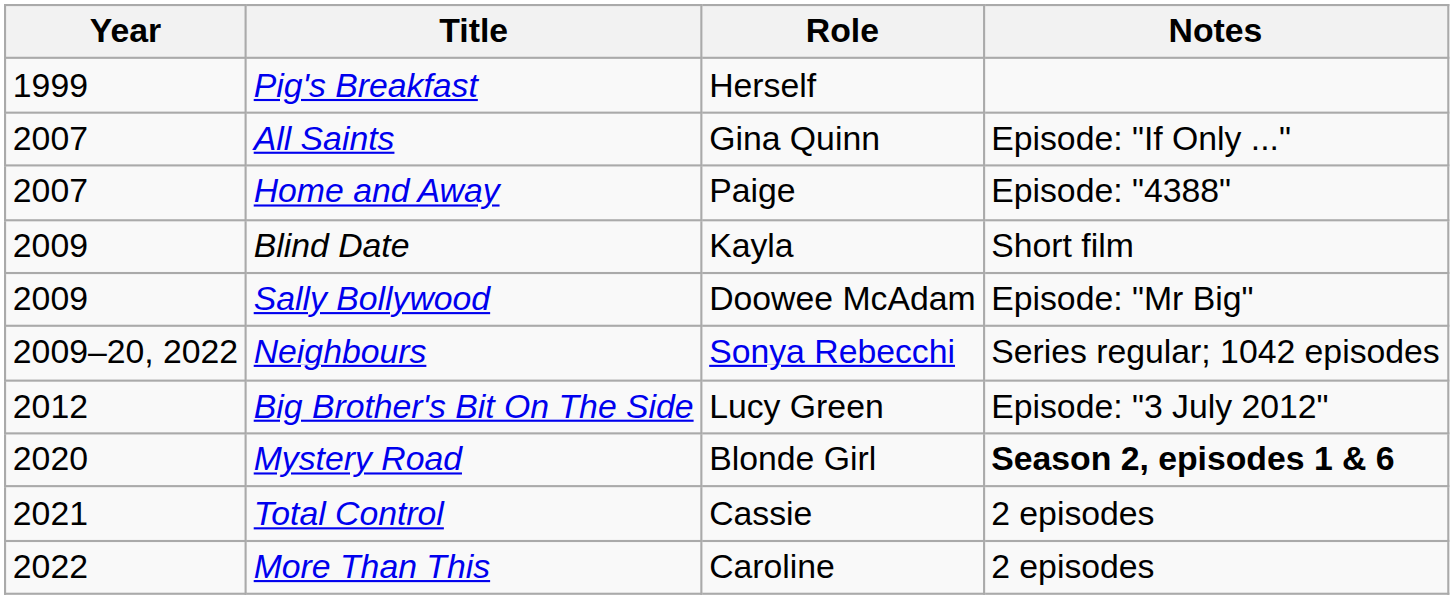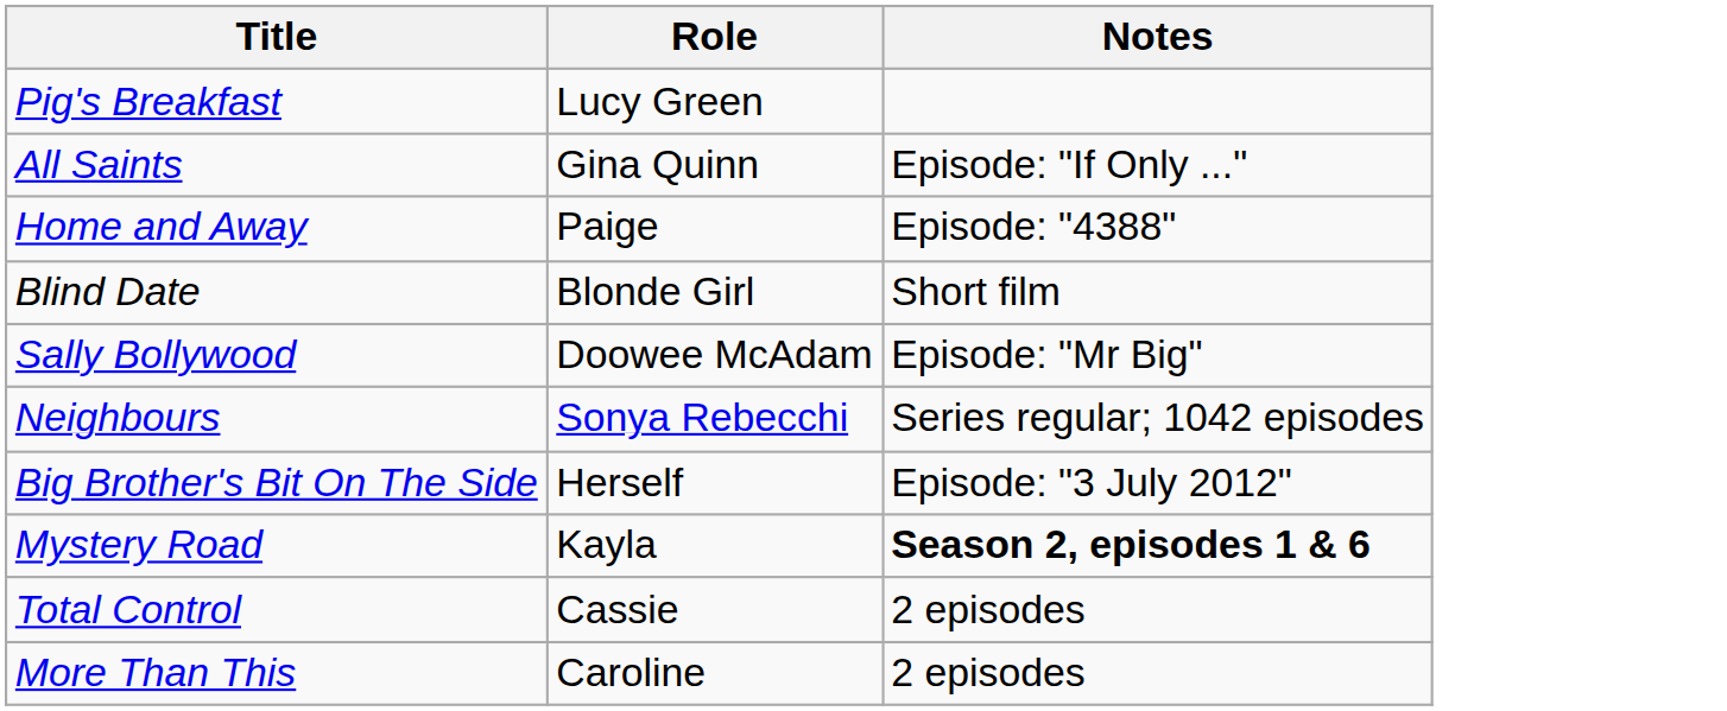- column: Year | 1999 | 2007 | 2007 | 2009 | 2009 | 2009–20, 2022 | 2012 | 2020 | 2021 | 2022
Pig's Breakfast | Role: Herself -> Lucy Green
Blind Date | Role: Kayla -> Blonde Girl
Big Brother's Bit On The Side | Role: Lucy Green -> Herself
Mystery Road | Role: Blonde Girl -> Kayla
